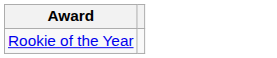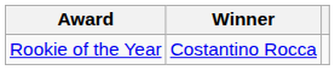+ column: Winner | Costantino Rocca
